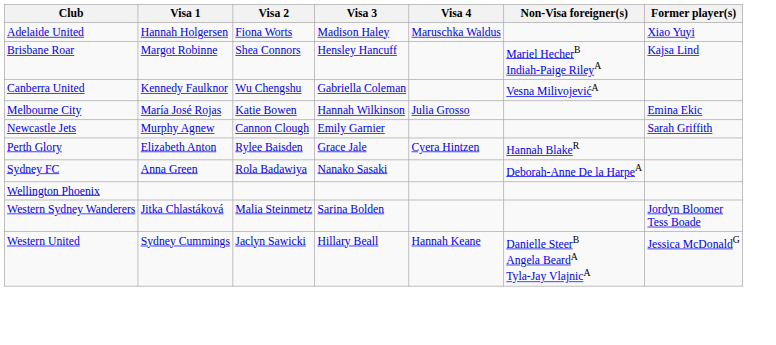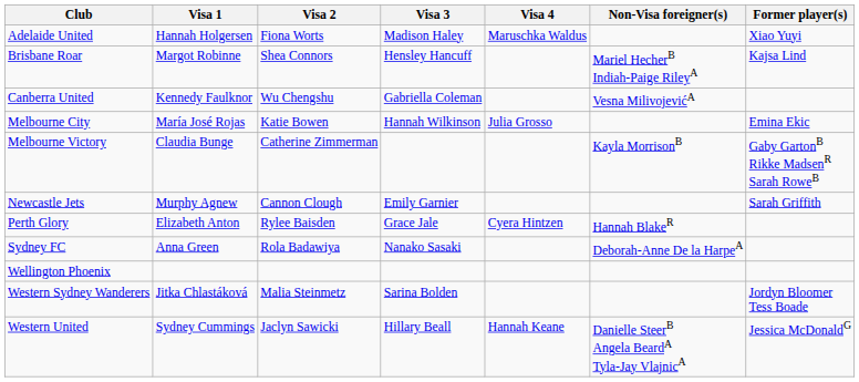+ row: Melbourne Victory | Claudia Bunge | Catherine Zimmerman | Kayla MorrisonB | Gaby GartonB Rikke MadsenR Sarah RoweB
